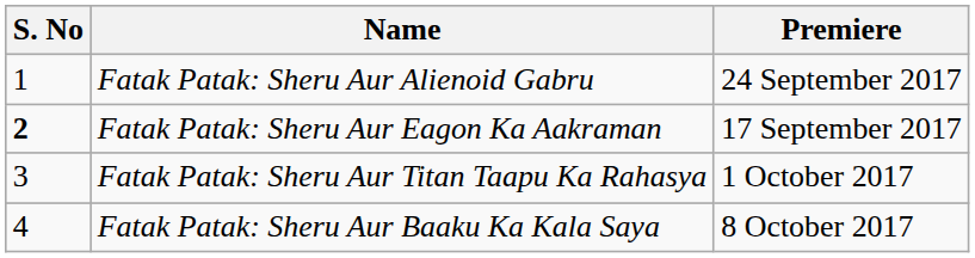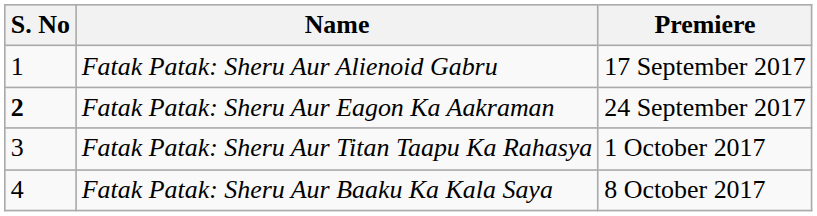Fatak Patak: Sheru Aur Alienoid Gabru | Premiere: 24 September 2017 -> 17 September 2017
Fatak Patak: Sheru Aur Eagon Ka Aakraman | Premiere: 17 September 2017 -> 24 September 2017
